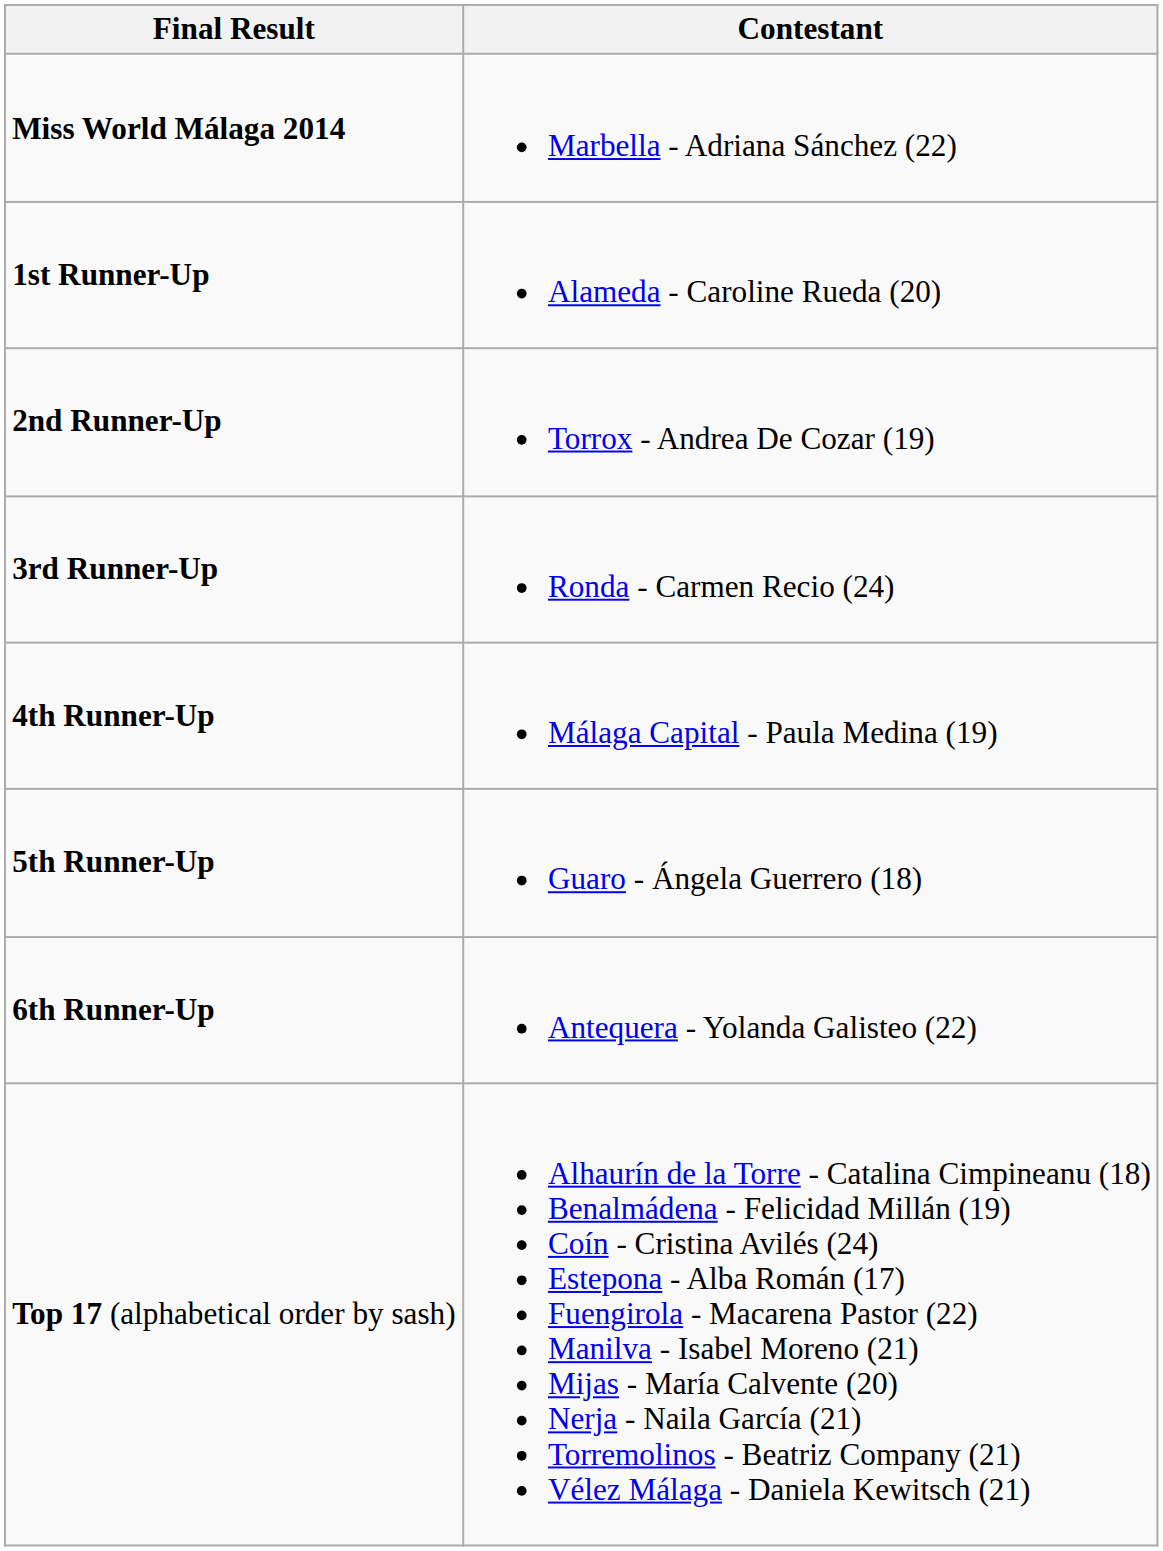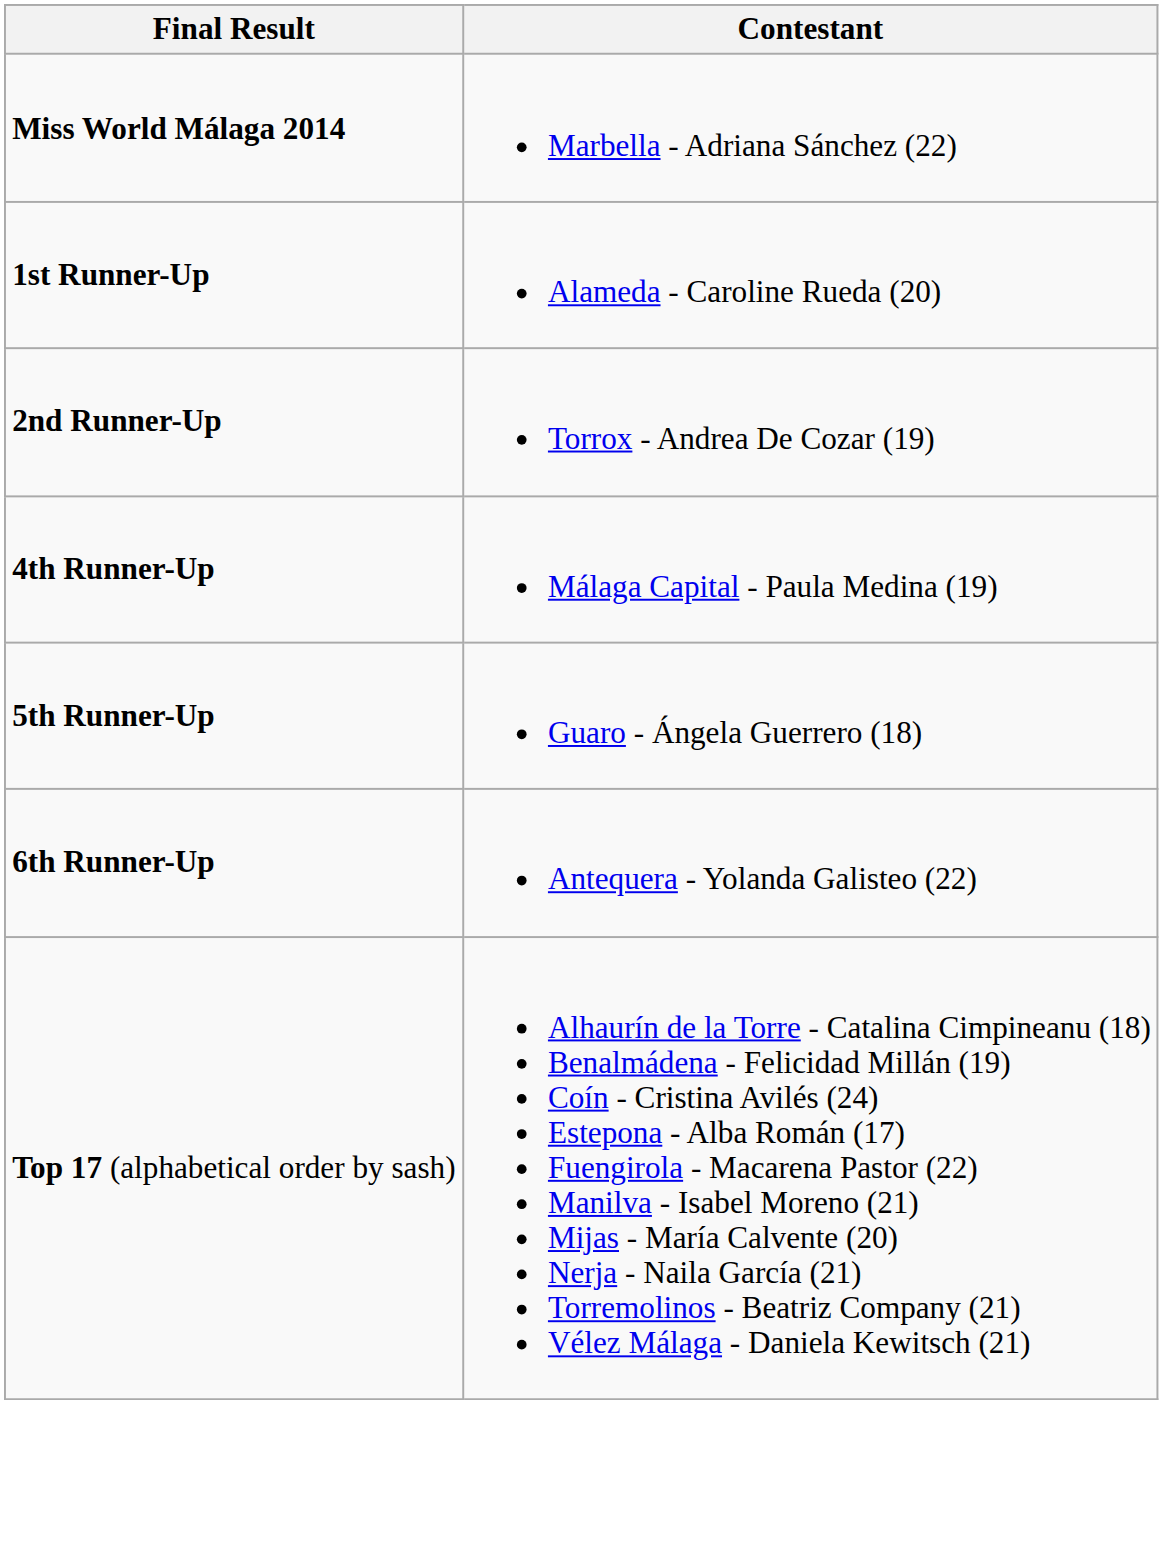- row: 3rd Runner-Up | Ronda - Carmen Recio (24)
